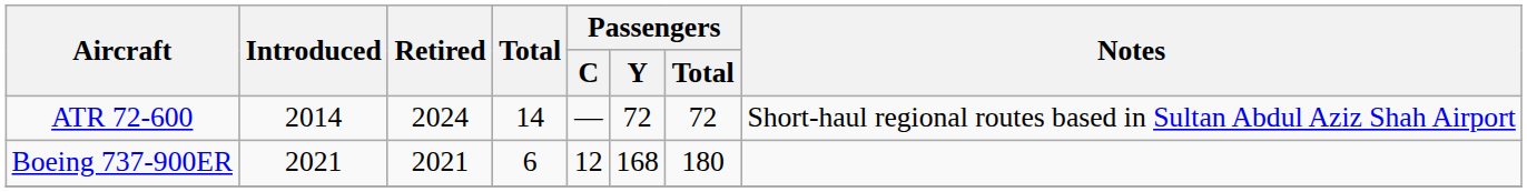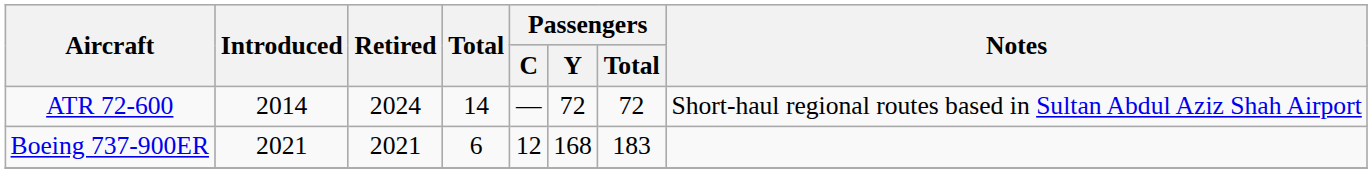Boeing 737-900ER | Passengers / Total: 180 -> 183
